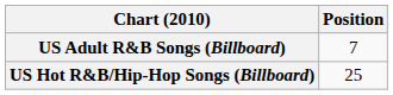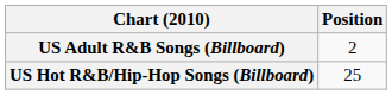US Adult R&B Songs (Billboard) | Position: 7 -> 2
